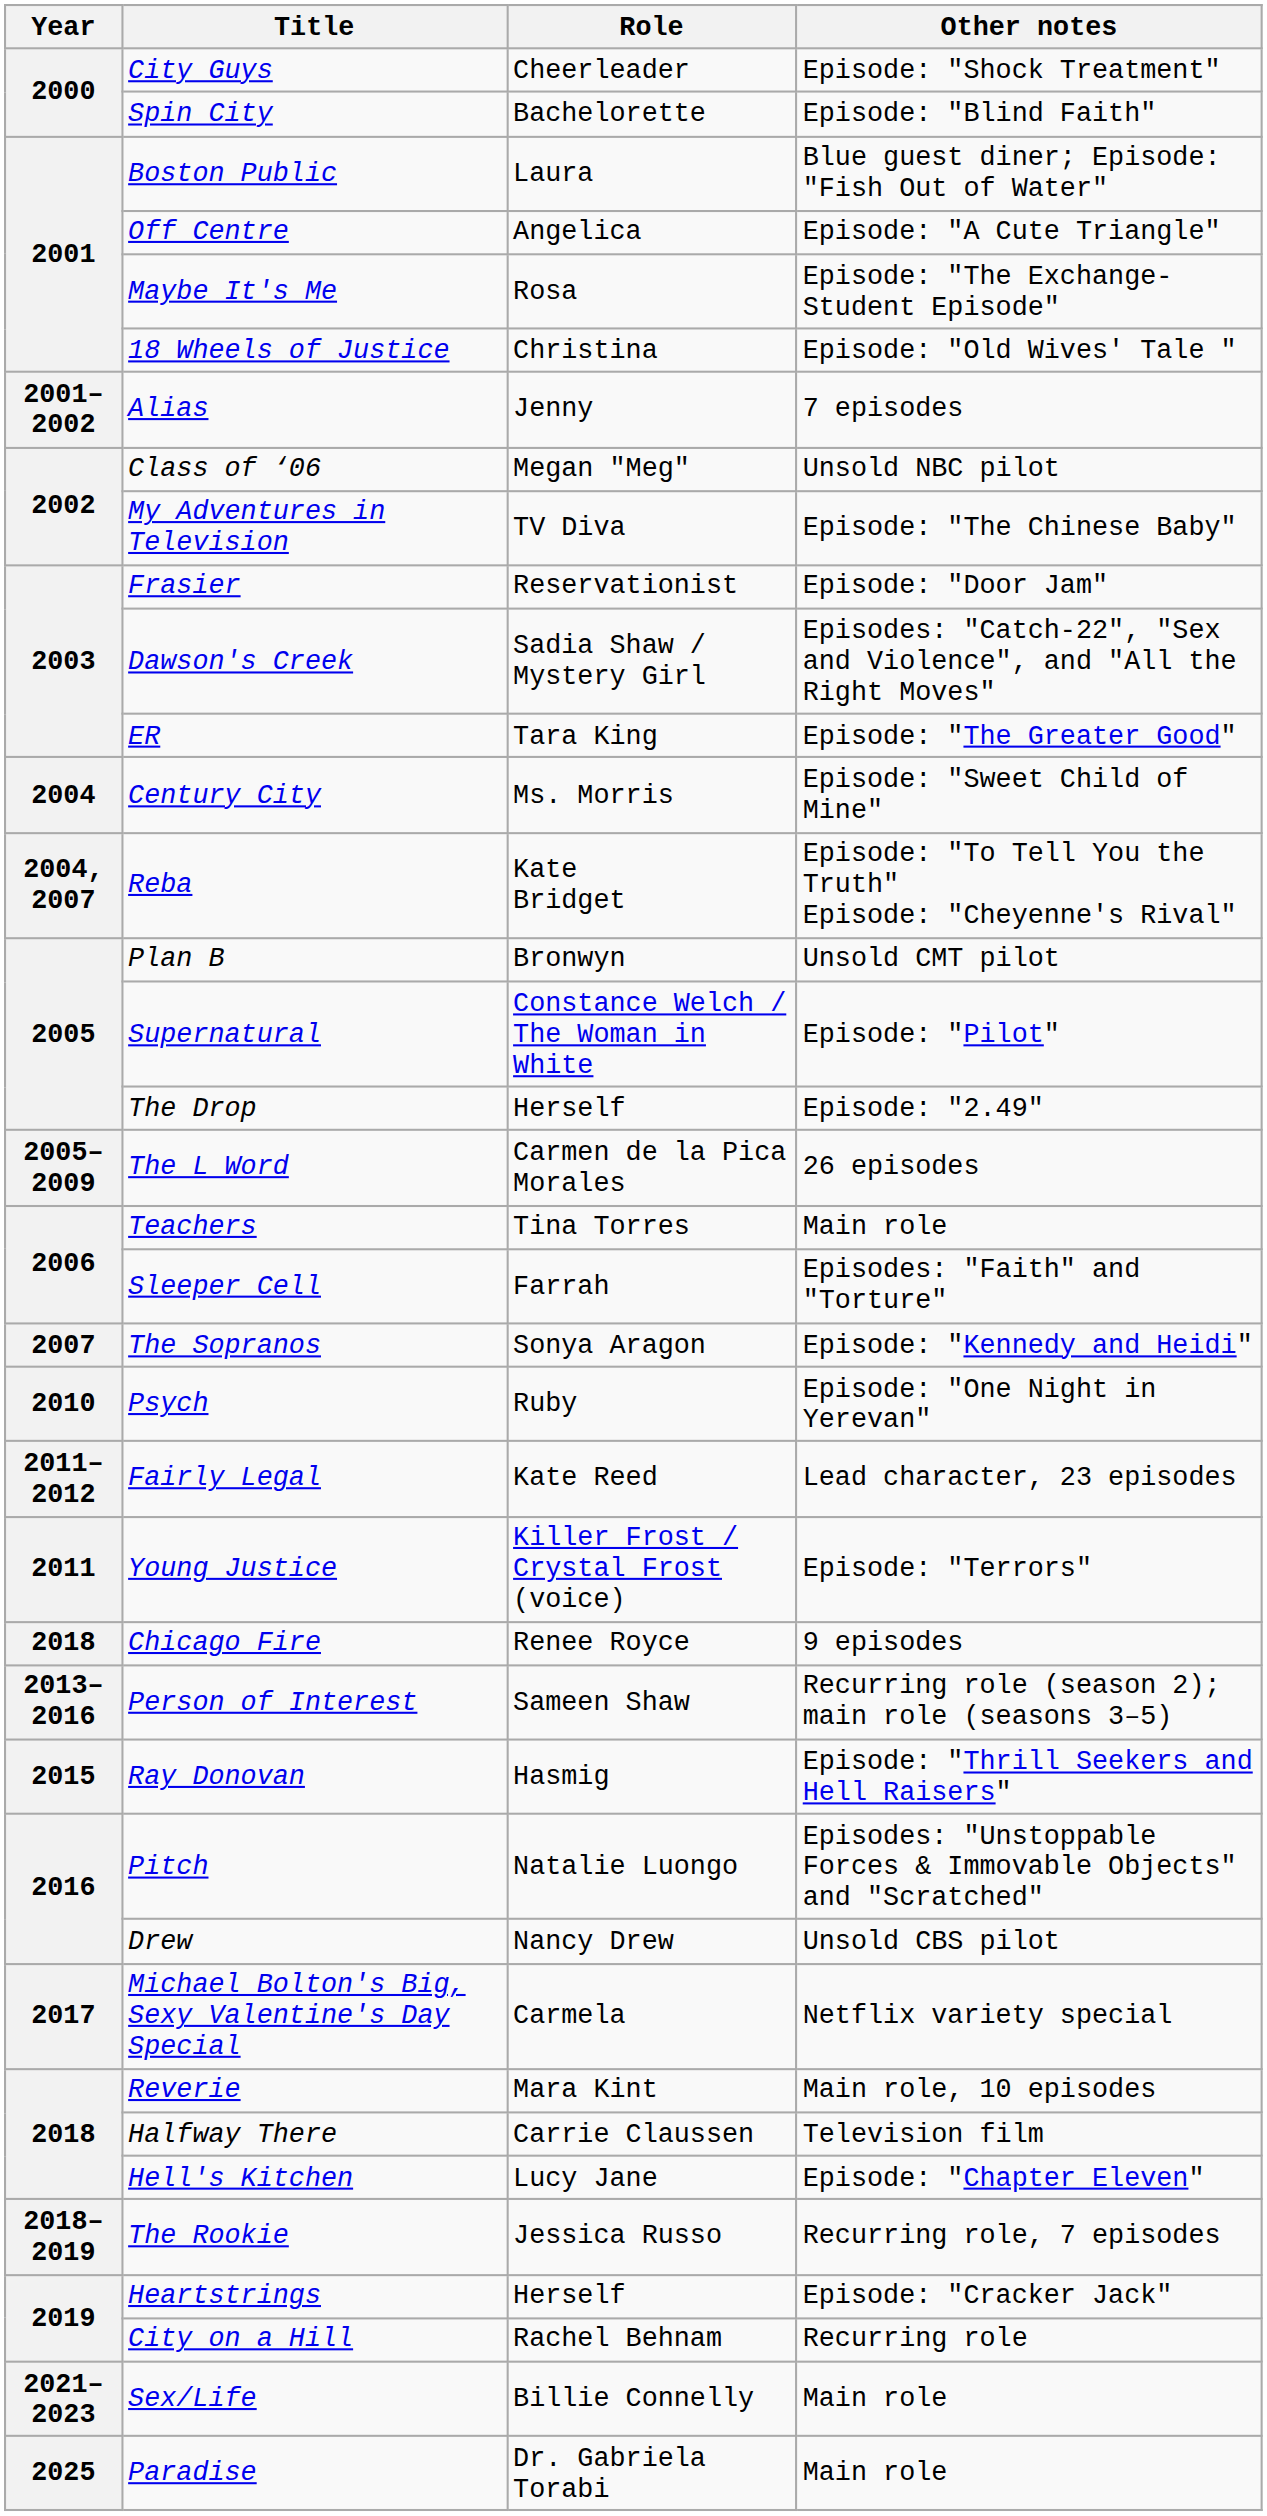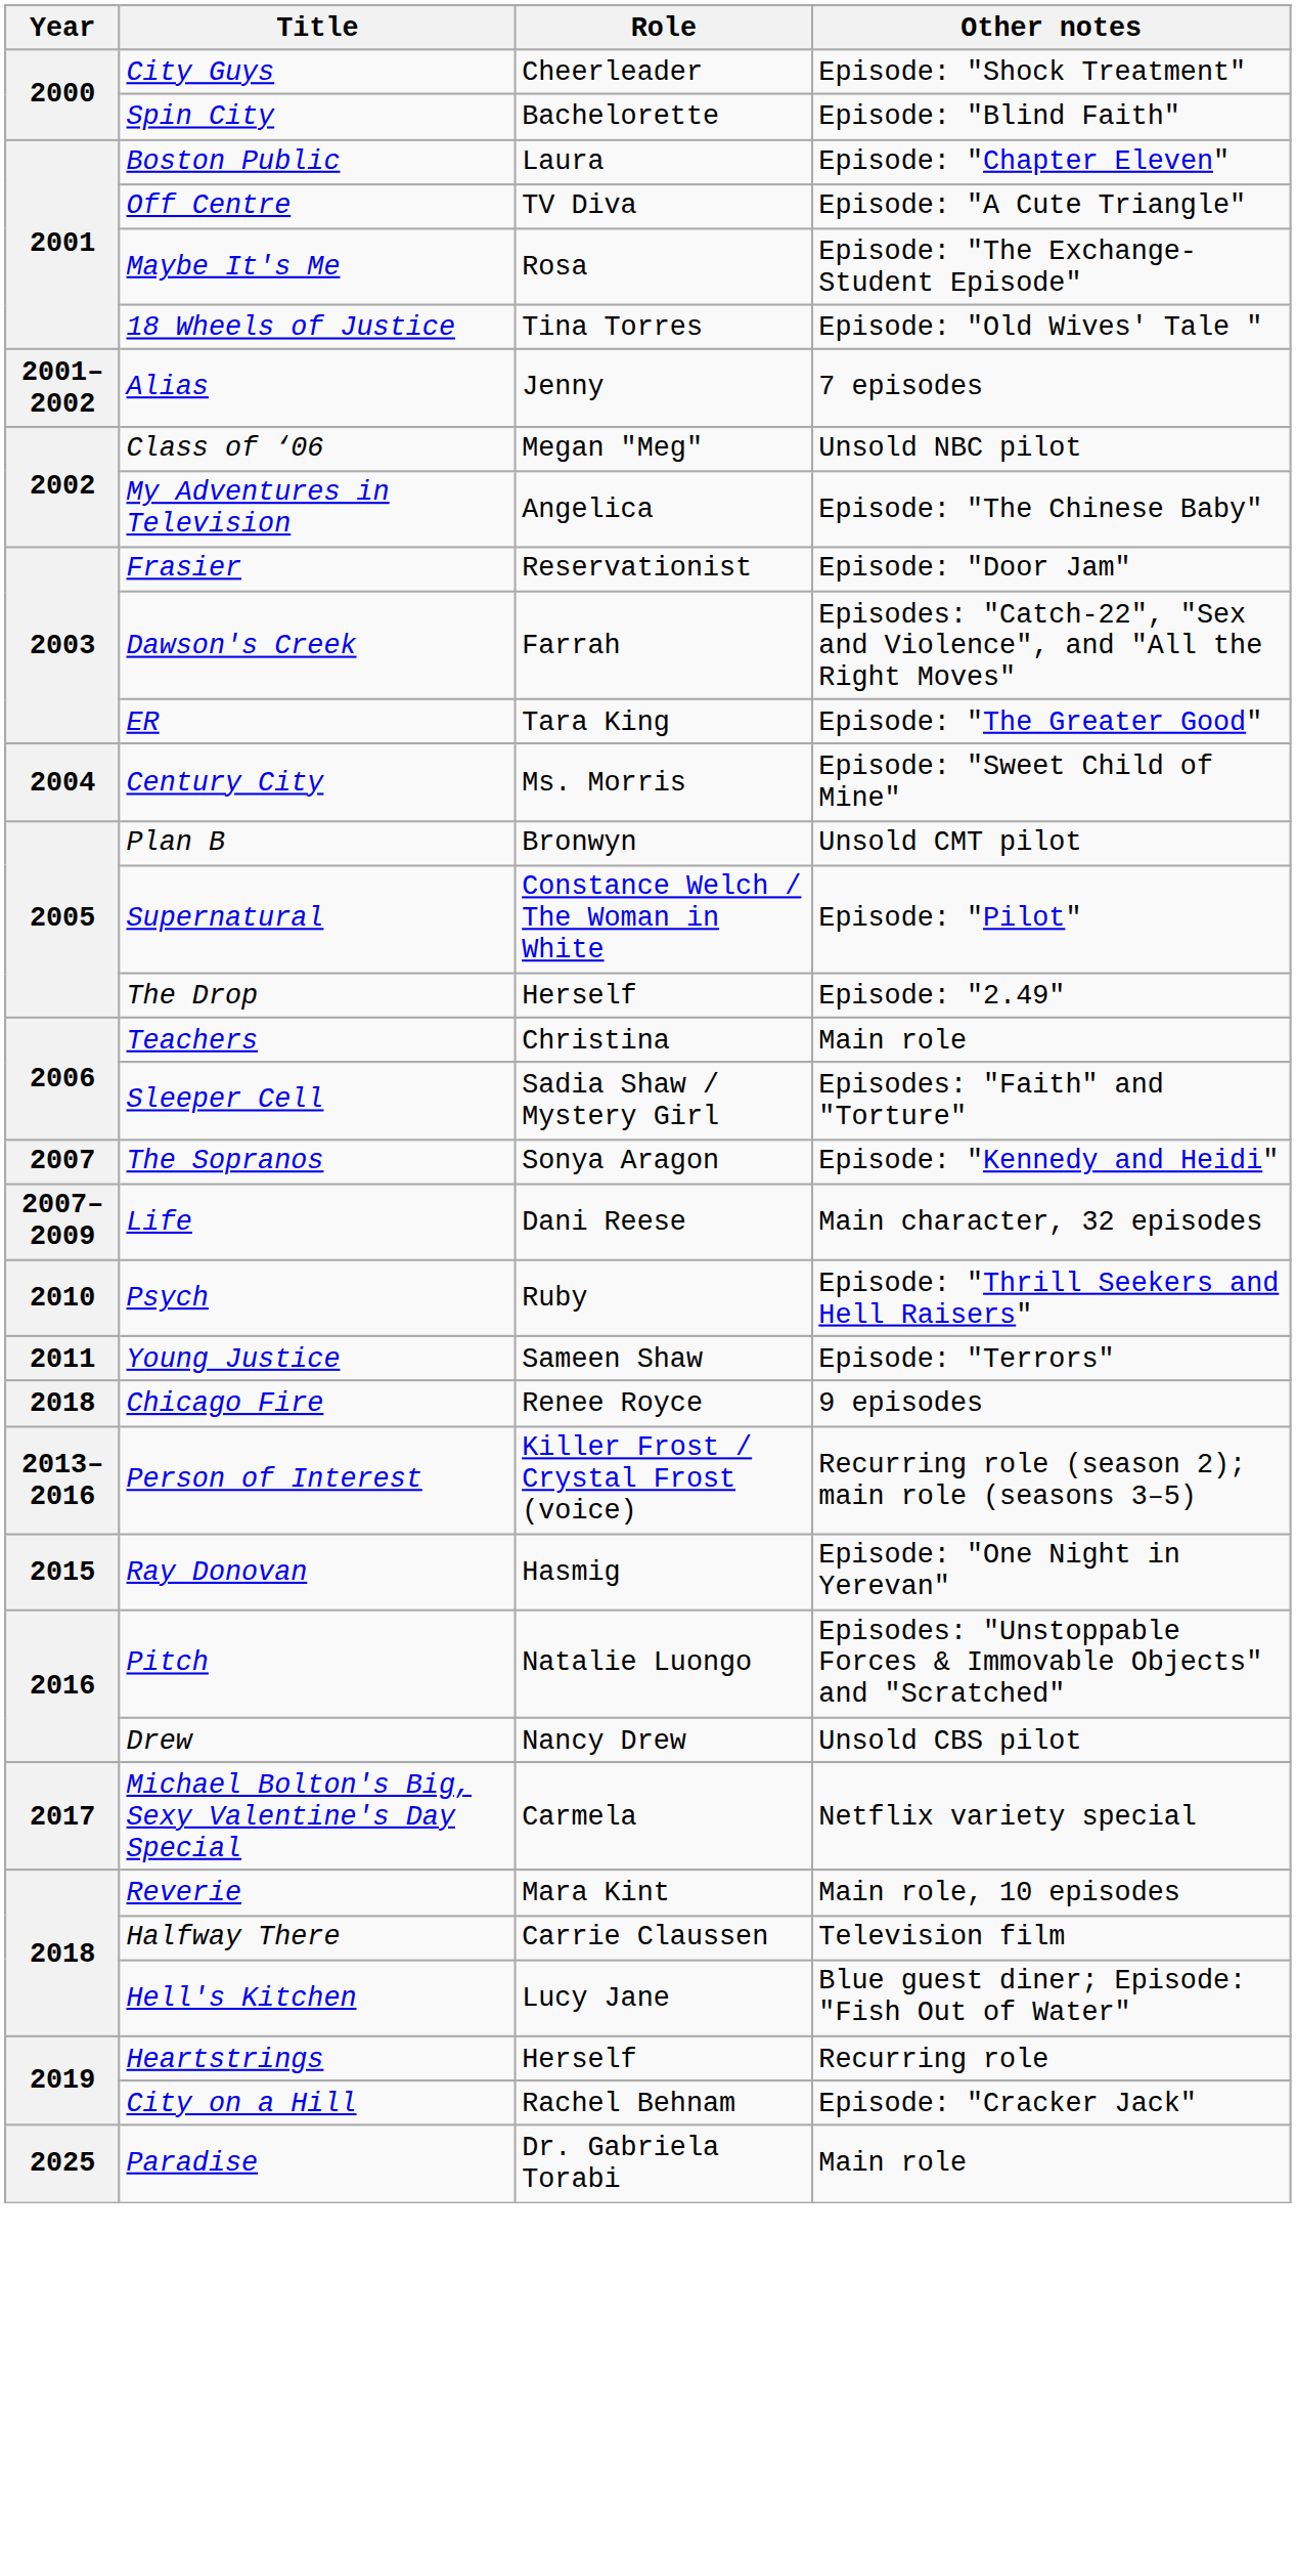Boston Public | Other notes: Blue guest diner; Episode: "Fish Out of Water" -> Episode: "Chapter Eleven"
Off Centre | Role: Angelica -> TV Diva
18 Wheels of Justice | Role: Christina -> Tina Torres
My Adventures in Television | Role: TV Diva -> Angelica
Dawson's Creek | Role: Sadia Shaw / Mystery Girl -> Farrah
- row: 2004, 2007 | Reba | Kate Bridget | Episode: "To Tell You the Truth" Episode: "Cheyenne's Rival"
- row: 2005–2009 | The L Word | Carmen de la Pica Morales | 26 episodes
Teachers | Role: Tina Torres -> Christina
Sleeper Cell | Role: Farrah -> Sadia Shaw / Mystery Girl
+ row: 2007–2009 | Life | Dani Reese | Main character, 32 episodes
Psych | Other notes: Episode: "One Night in Yerevan" -> Episode: "Thrill Seekers and Hell Raisers"
- row: 2011–2012 | Fairly Legal | Kate Reed | Lead character, 23 episodes
Young Justice | Role: Killer Frost / Crystal Frost (voice) -> Sameen Shaw
Person of Interest | Role: Sameen Shaw -> Killer Frost / Crystal Frost (voice)
Ray Donovan | Other notes: Episode: "Thrill Seekers and Hell Raisers" -> Episode: "One Night in Yerevan"
Hell's Kitchen | Other notes: Episode: "Chapter Eleven" -> Blue guest diner; Episode: "Fish Out of Water"
- row: 2018–2019 | The Rookie | Jessica Russo | Recurring role, 7 episodes
Heartstrings | Other notes: Episode: "Cracker Jack" -> Recurring role
City on a Hill | Other notes: Recurring role -> Episode: "Cracker Jack"
- row: 2021–2023 | Sex/Life | Billie Connelly | Main role
